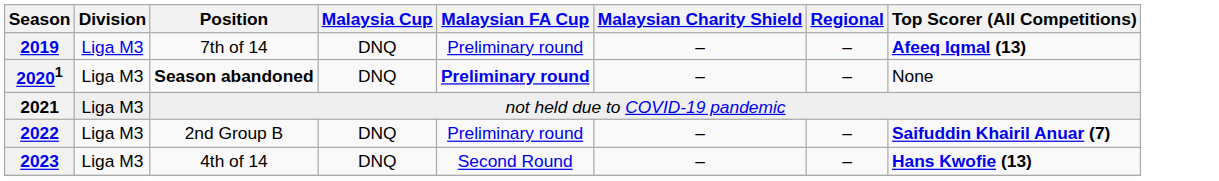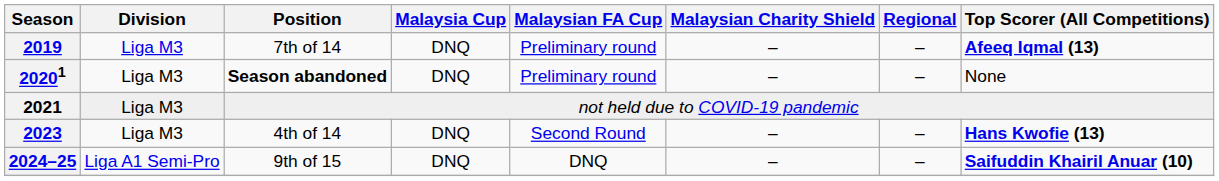20201 | Malaysian FA Cup: bold -> normal
- row: 2022 | Liga M3 | 2nd Group B | DNQ | Preliminary round | – | – | Saifuddin Khairil Anuar (7)
+ row: 2024–25 | Liga A1 Semi-Pro | 9th of 15 | DNQ | DNQ | – | – | Saifuddin Khairil Anuar (10)
